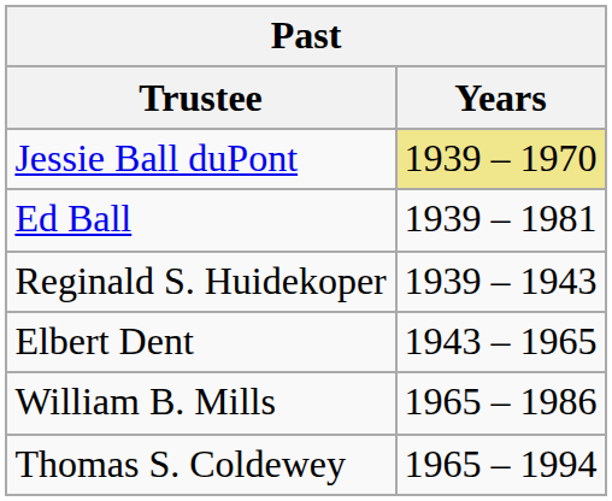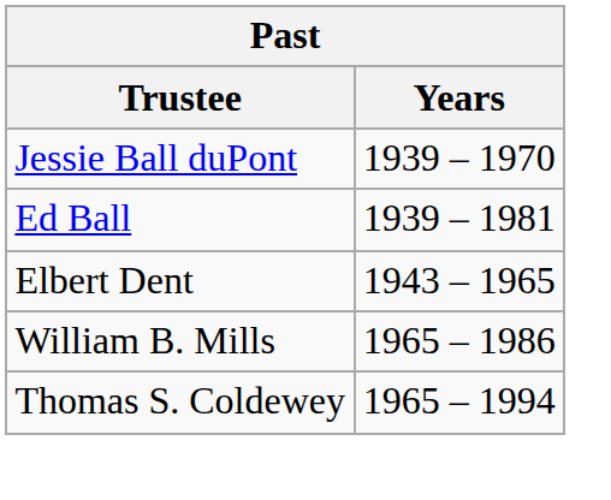Jessie Ball duPont | Years: khaki background -> no background
- row: Reginald S. Huidekoper | 1939 – 1943
